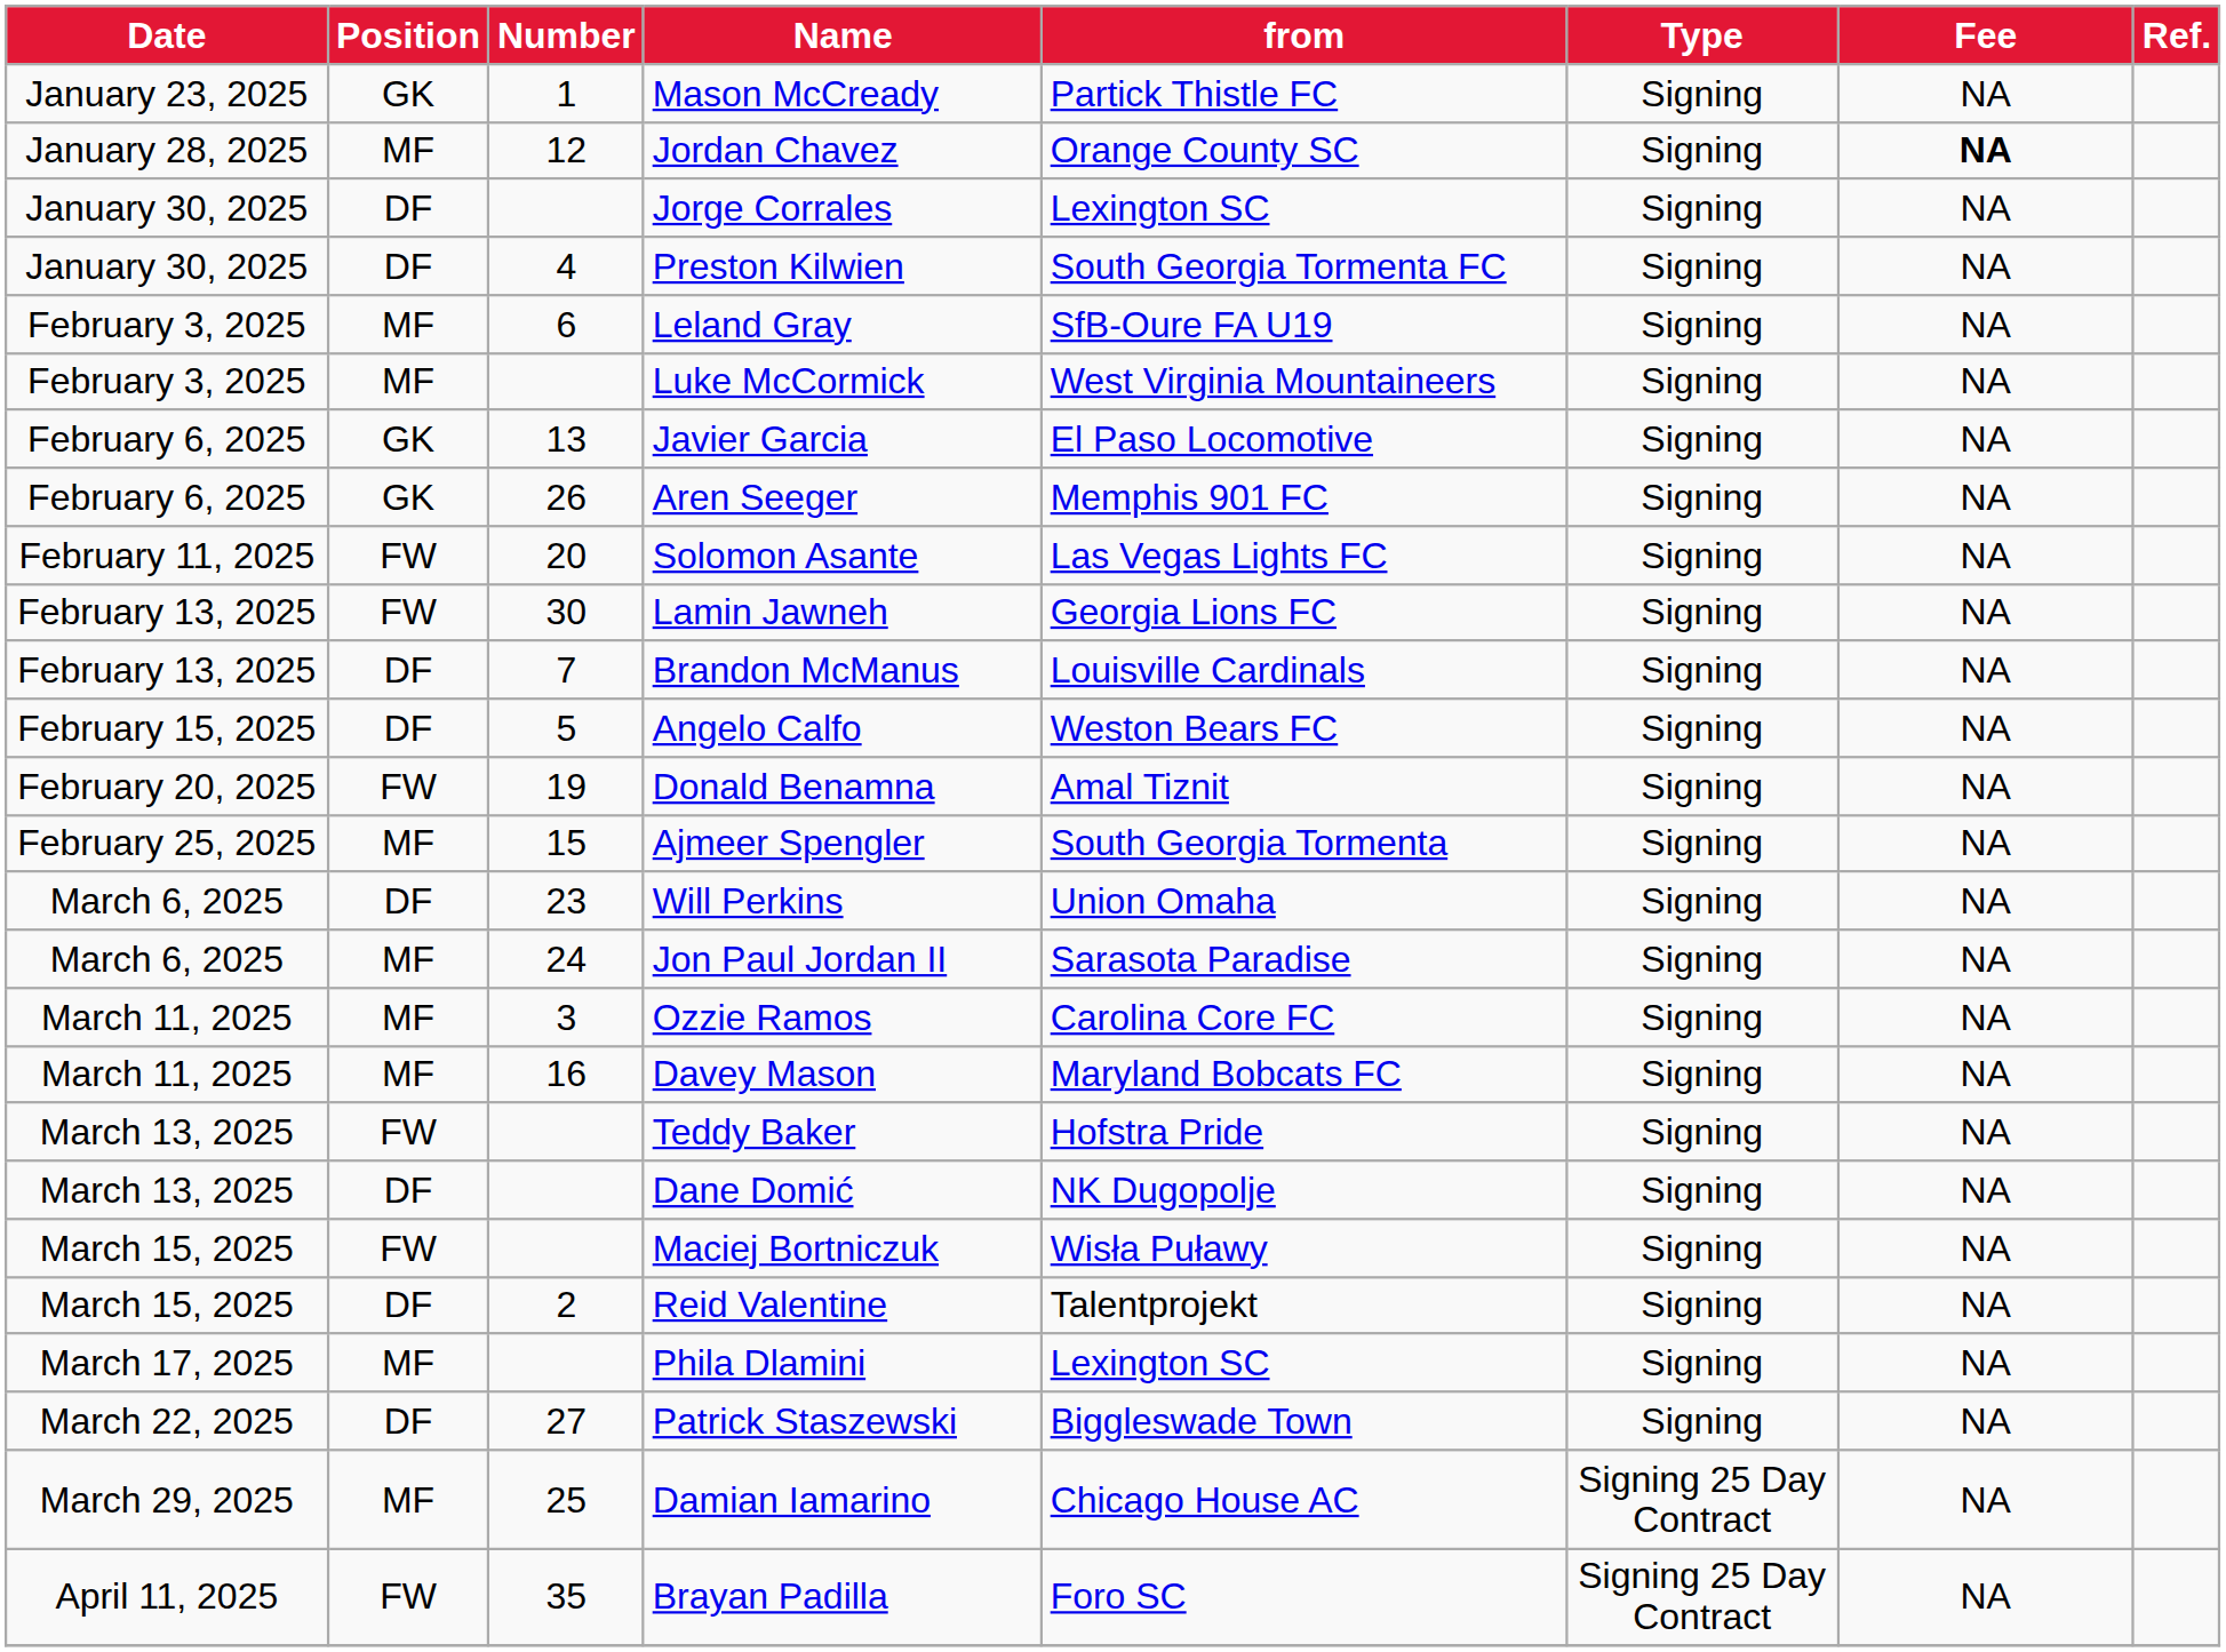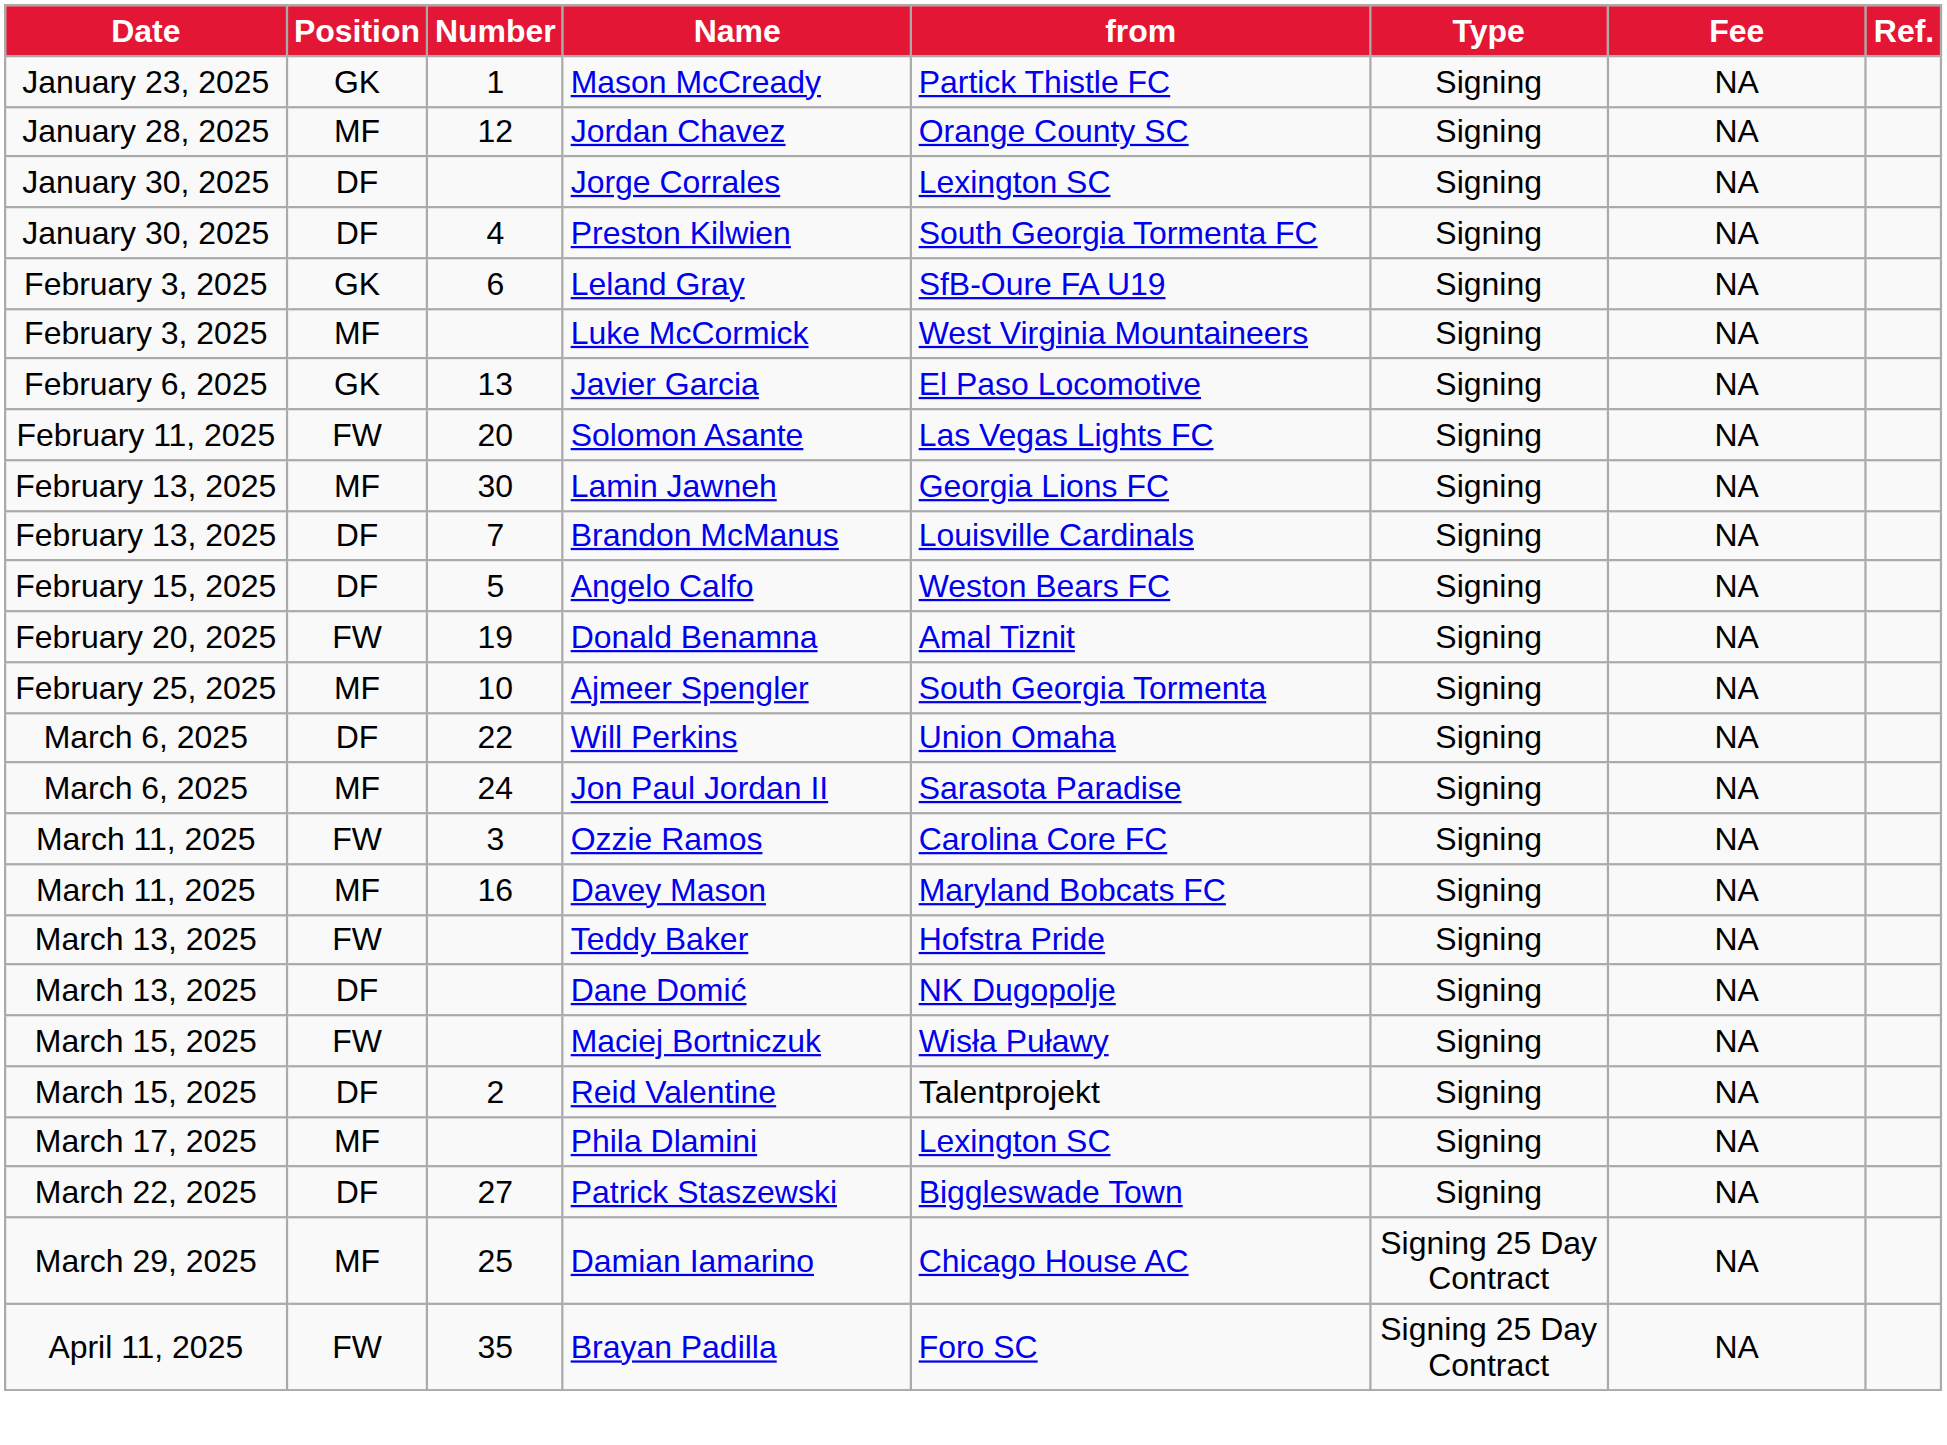Jordan Chavez | Fee: bold -> normal
Leland Gray | Position: MF -> GK
- row: February 6, 2025 | GK | 26 | Aren Seeger | Memphis 901 FC | Signing | NA
Lamin Jawneh | Position: FW -> MF
Ajmeer Spengler | Number: 15 -> 10
Will Perkins | Number: 23 -> 22
Ozzie Ramos | Position: MF -> FW
